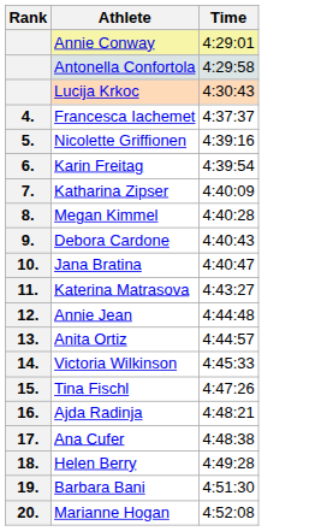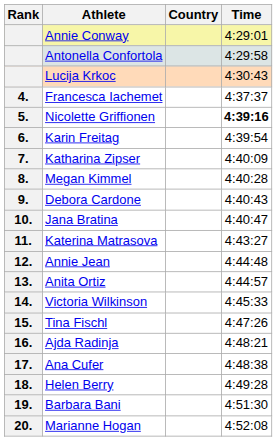+ column: Country
Nicolette Griffionen | Time: normal -> bold
